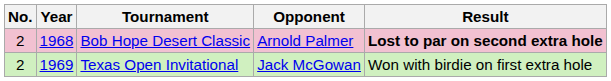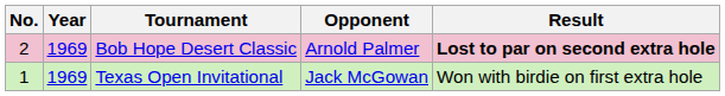Bob Hope Desert Classic | Year: 1968 -> 1969
Texas Open Invitational | No.: 2 -> 1
